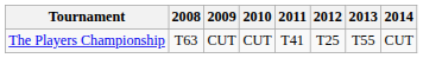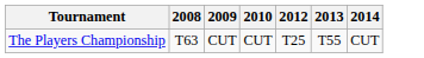- column: 2011 | T41
